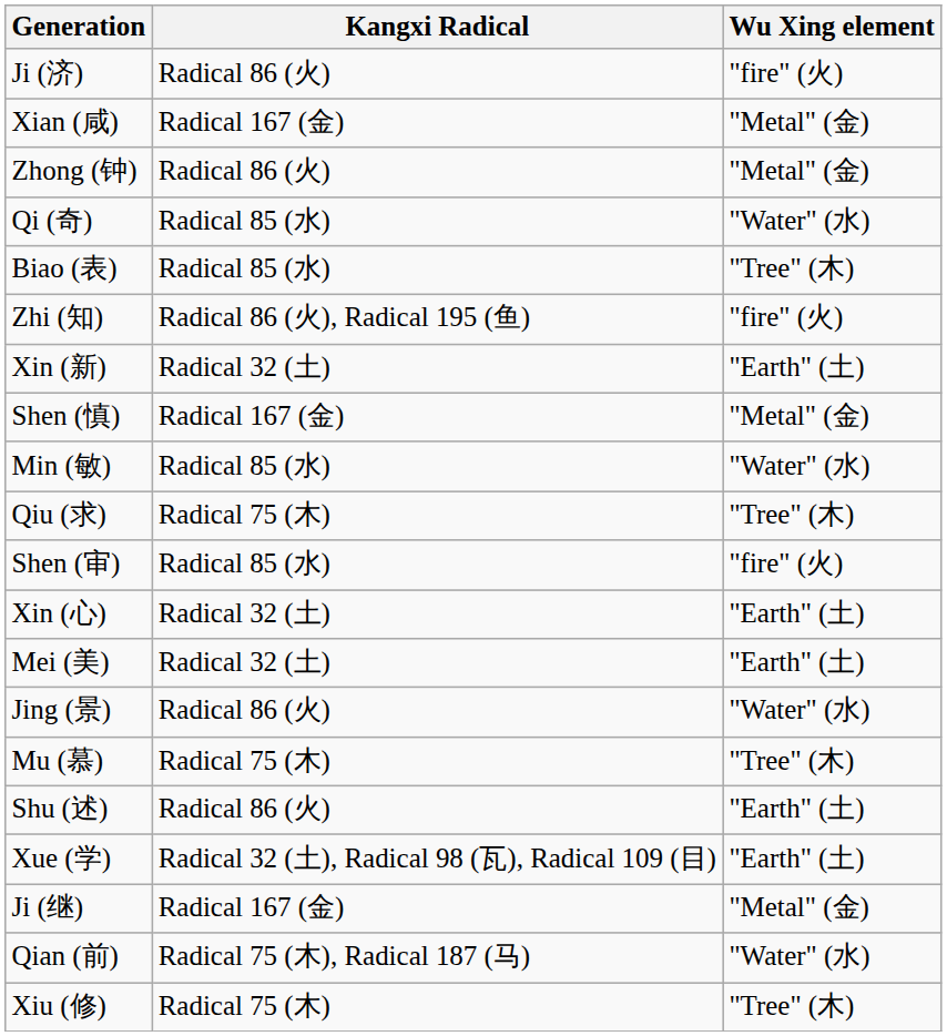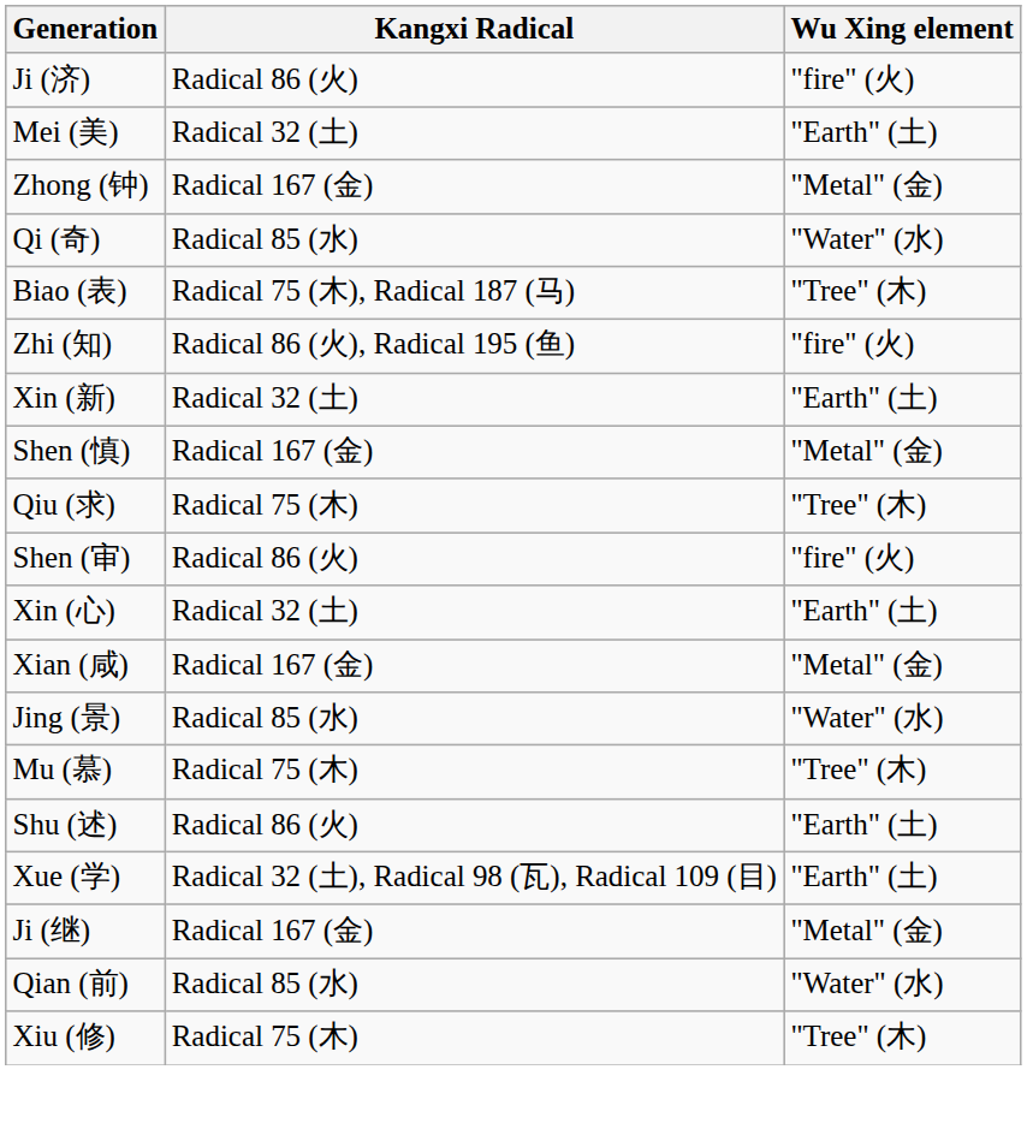rows swapped: Mei (美) <-> Xian (咸)
Zhong (钟) | Kangxi Radical: Radical 86 (火) -> Radical 167 (金)
Biao (表) | Kangxi Radical: Radical 85 (水) -> Radical 75 (木), Radical 187 (马)
- row: Min (敏) | Radical 85 (水) | "Water" (水)
Shen (审) | Kangxi Radical: Radical 85 (水) -> Radical 86 (火)
Jing (景) | Kangxi Radical: Radical 86 (火) -> Radical 85 (水)
Qian (前) | Kangxi Radical: Radical 75 (木), Radical 187 (马) -> Radical 85 (水)
